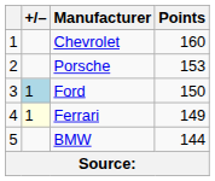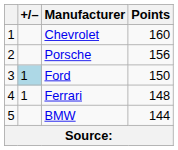Porsche | Points: 153 -> 156
Ferrari | +/–: lightyellow background -> no background
Ferrari | Points: 149 -> 148
